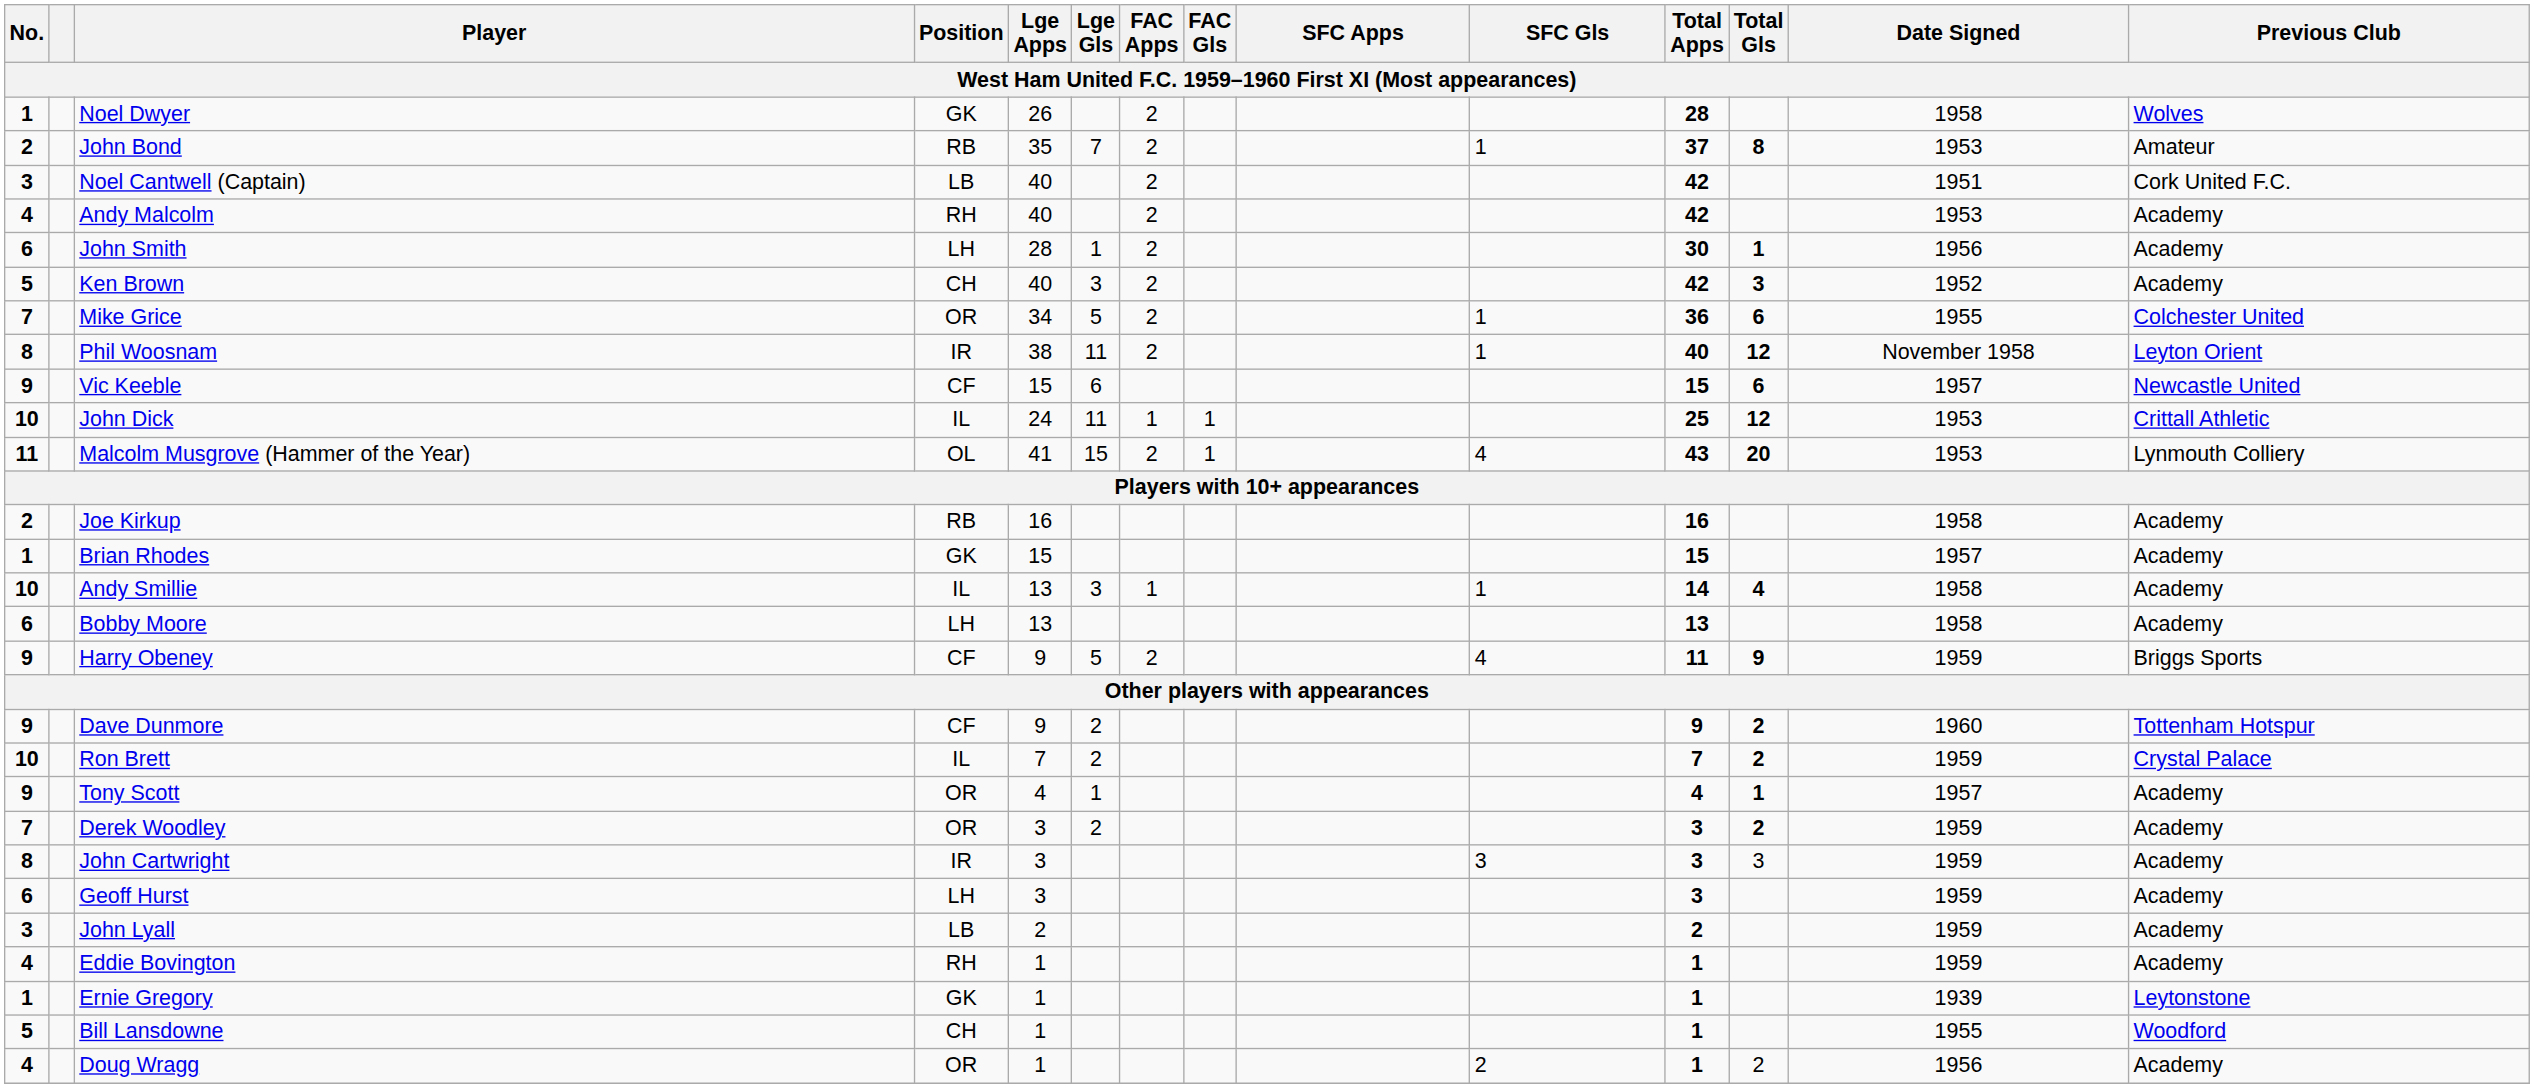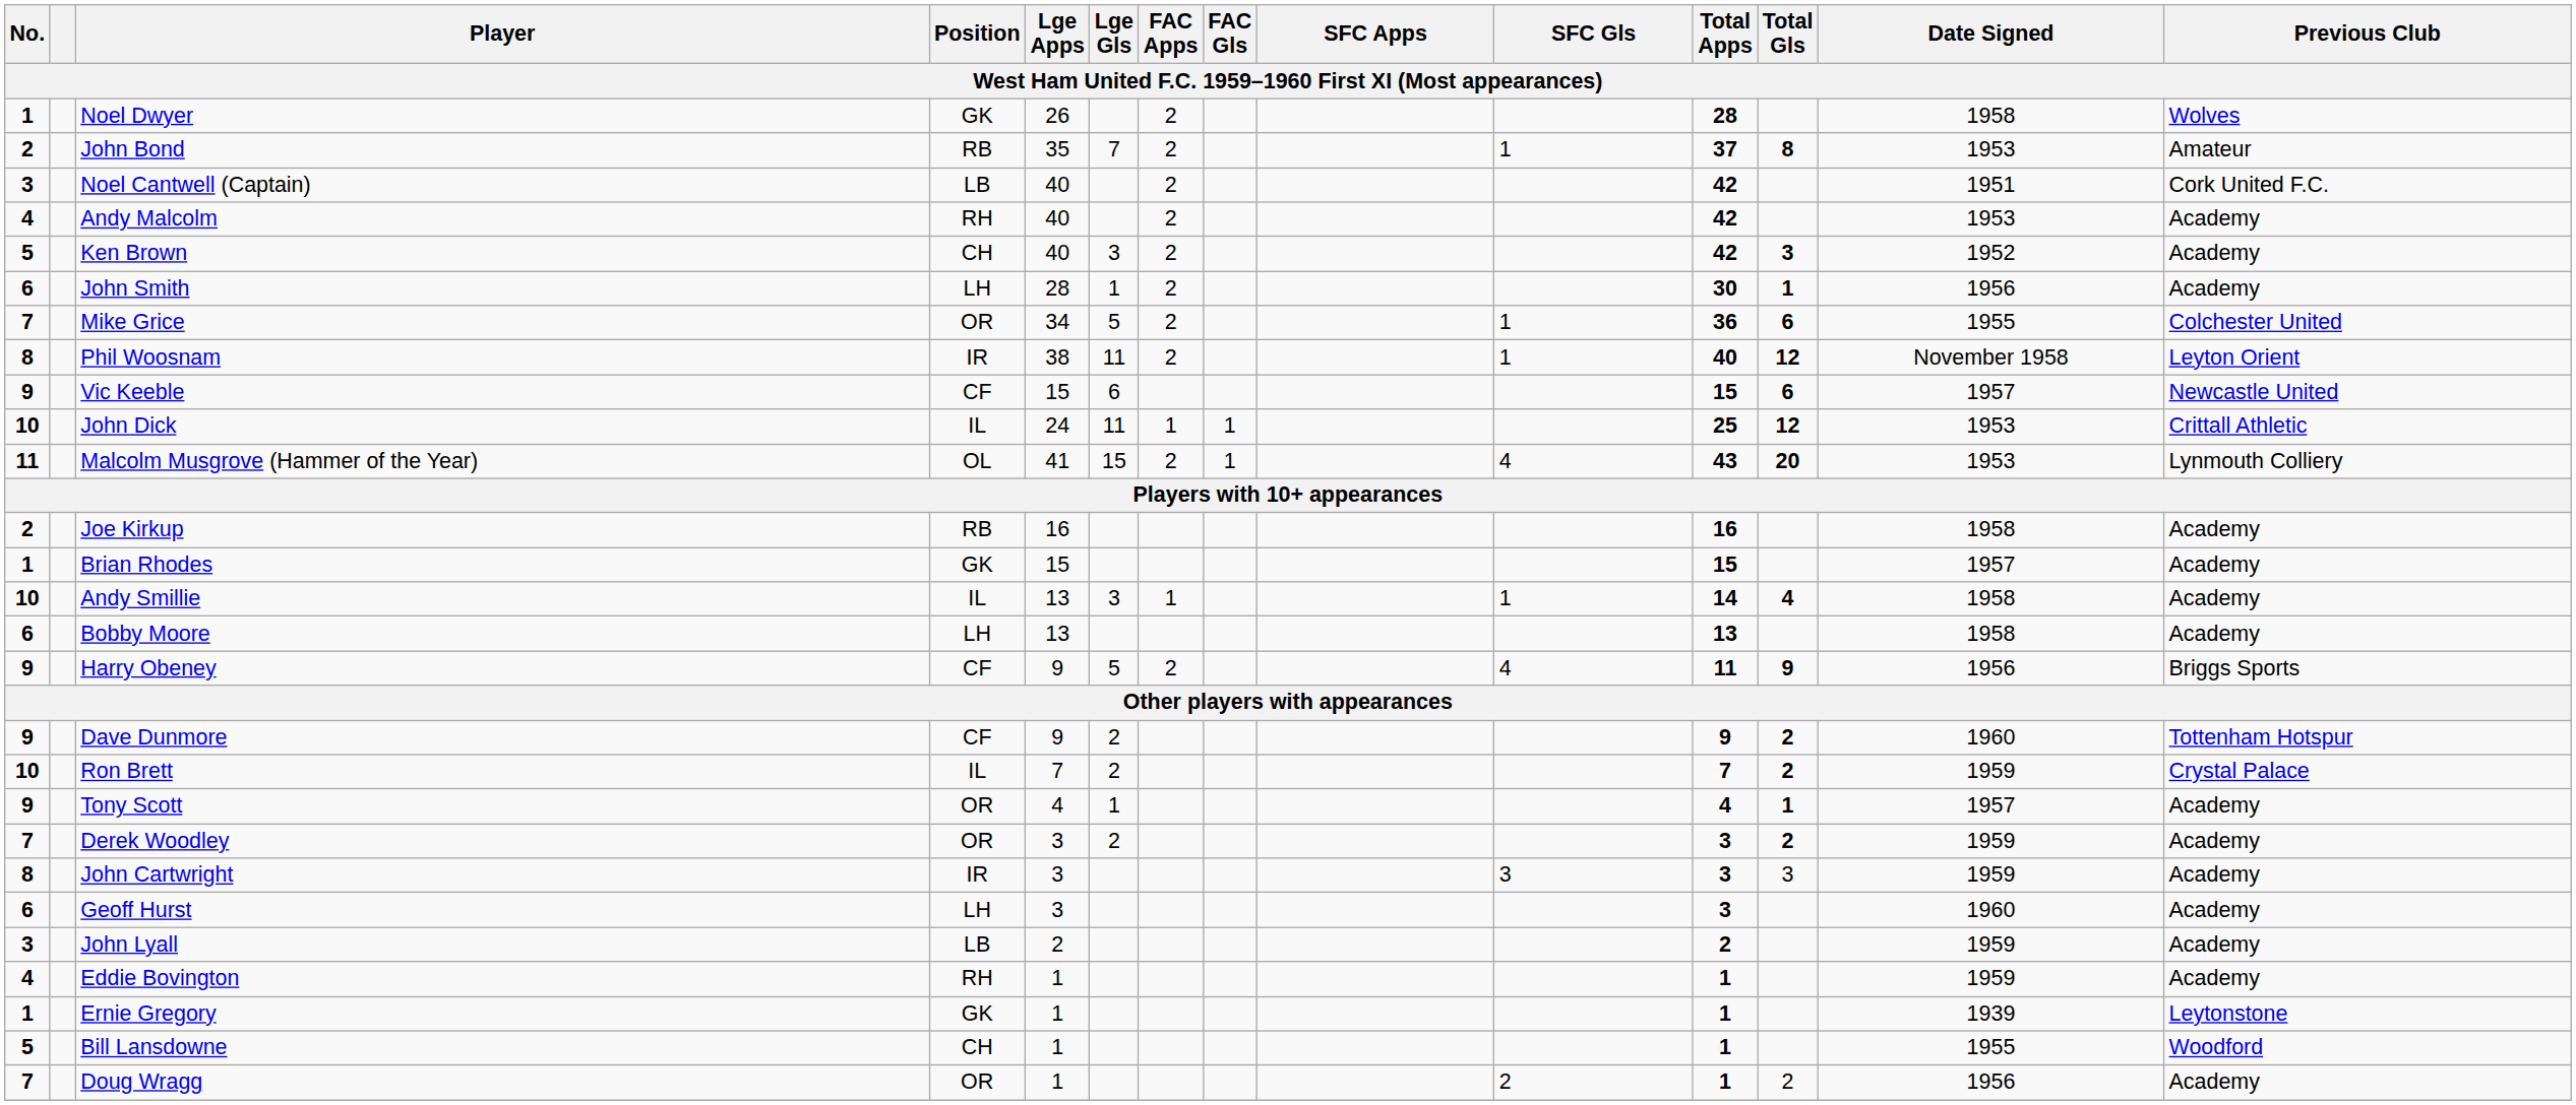rows swapped: Ken Brown <-> John Smith
Harry Obeney | Date Signed: 1959 -> 1956
Geoff Hurst | Date Signed: 1959 -> 1960
Doug Wragg | No.: 4 -> 7
